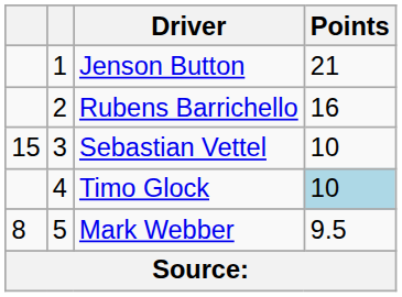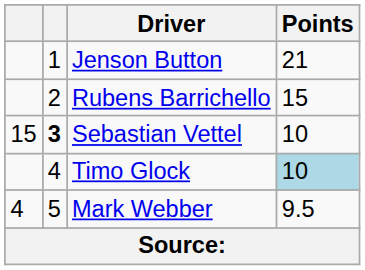Rubens Barrichello | Points: 16 -> 15
Sebastian Vettel | column 2: normal -> bold
Mark Webber | column 1: 8 -> 4
